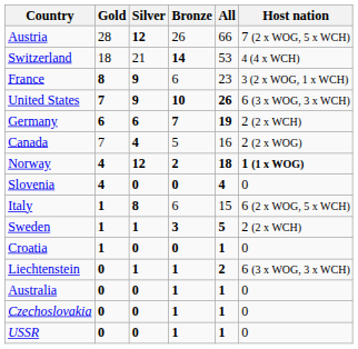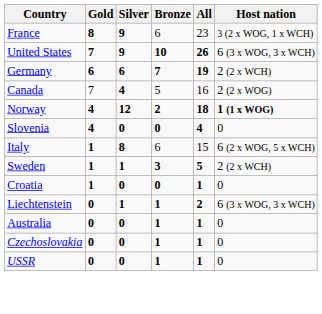- row: Austria | 28 | 12 | 26 | 66 | 7 (2 x WOG, 5 x WCH)
- row: Switzerland | 18 | 21 | 14 | 53 | 4 (4 x WCH)
